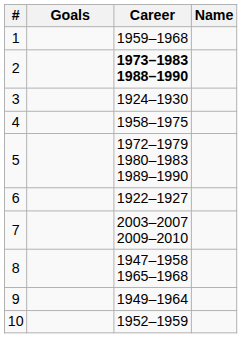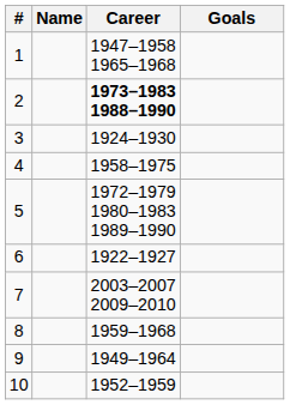columns swapped: Name <-> Goals
1 | Career: 1959–1968 -> 1947–1958 1965–1968
8 | Career: 1947–1958 1965–1968 -> 1959–1968
